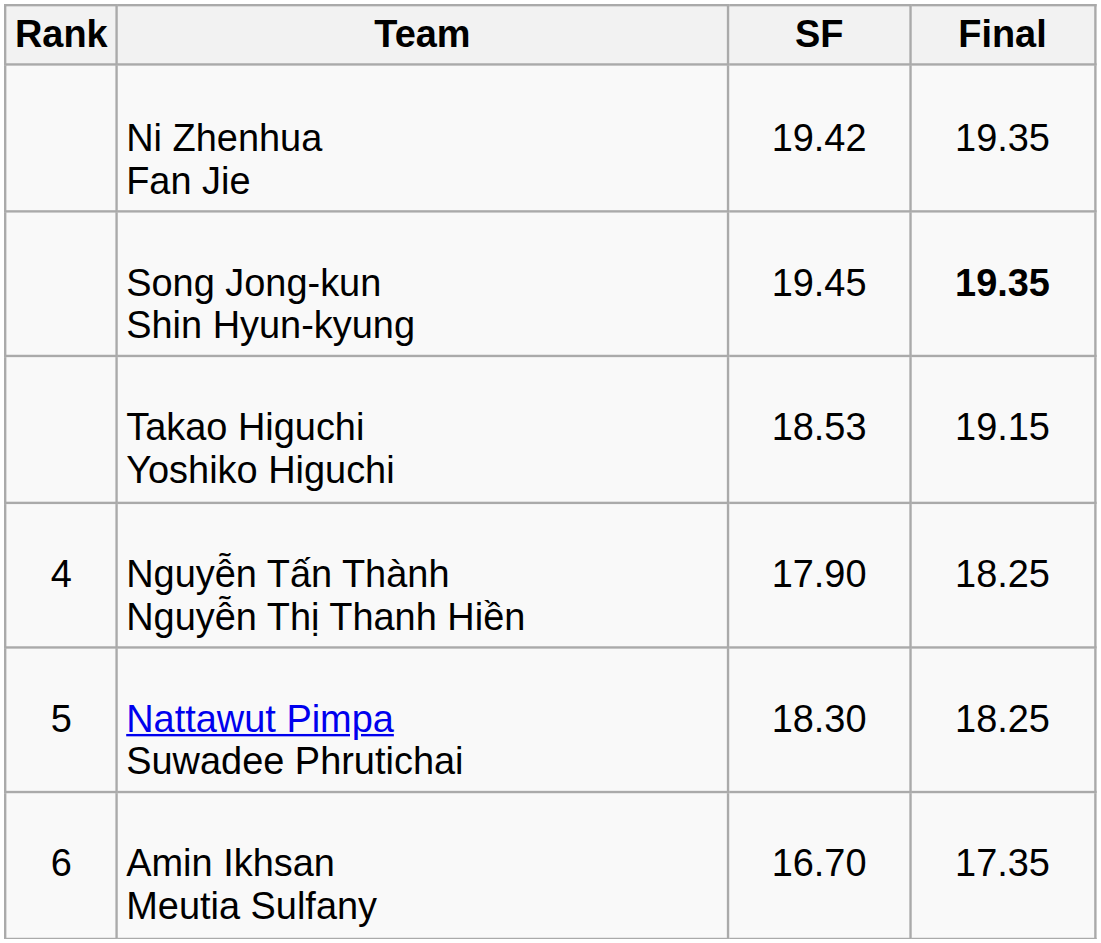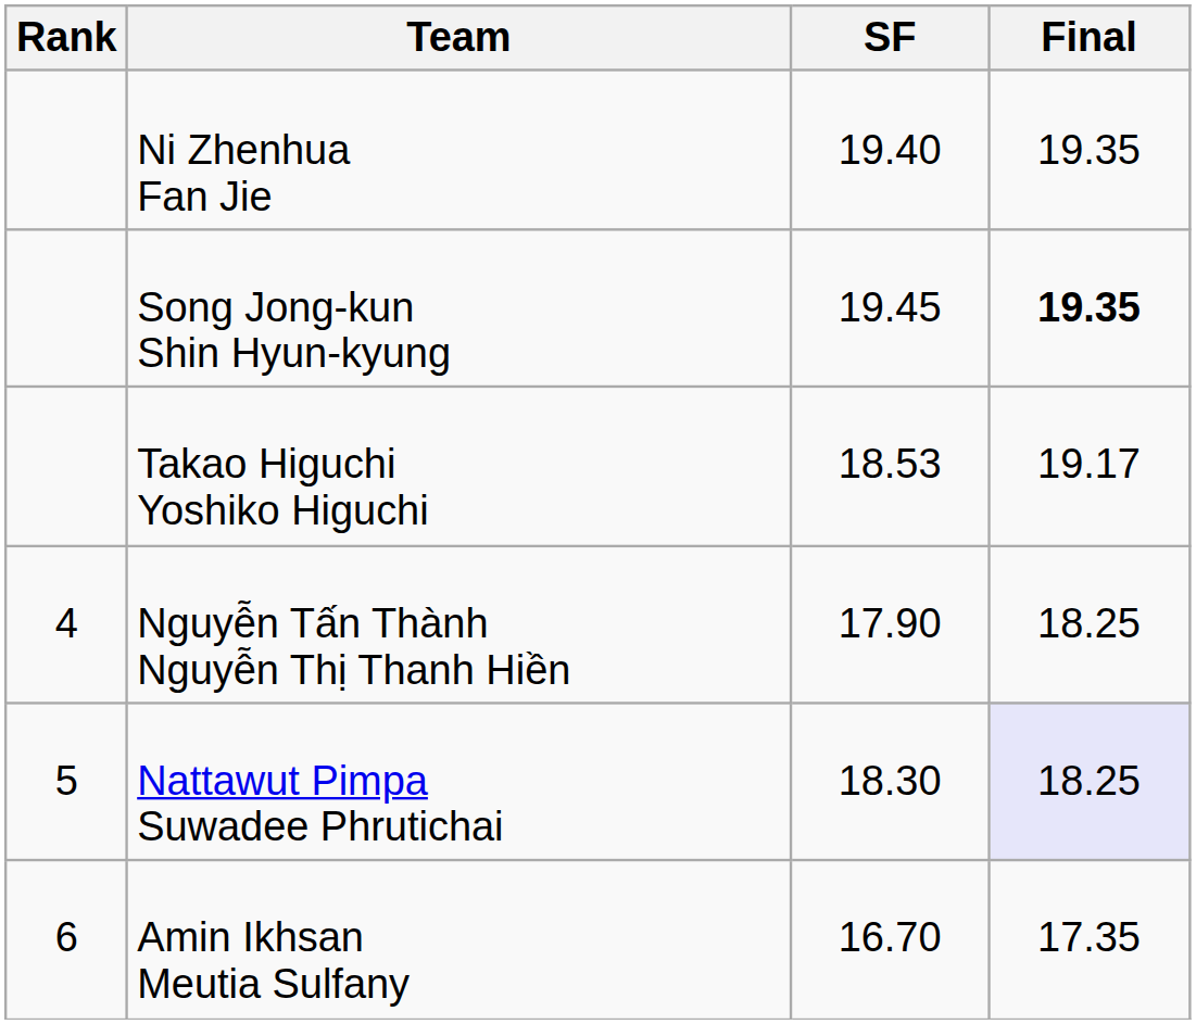Ni Zhenhua Fan Jie | SF: 19.42 -> 19.40
Takao Higuchi Yoshiko Higuchi | Final: 19.15 -> 19.17
Nattawut Pimpa Suwadee Phrutichai | Final: no background -> lavender background
